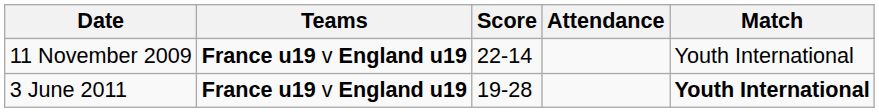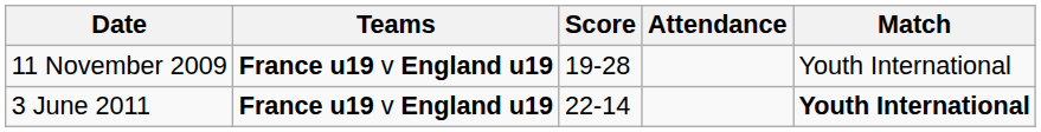11 November 2009 | Score: 22-14 -> 19-28
3 June 2011 | Score: 19-28 -> 22-14
